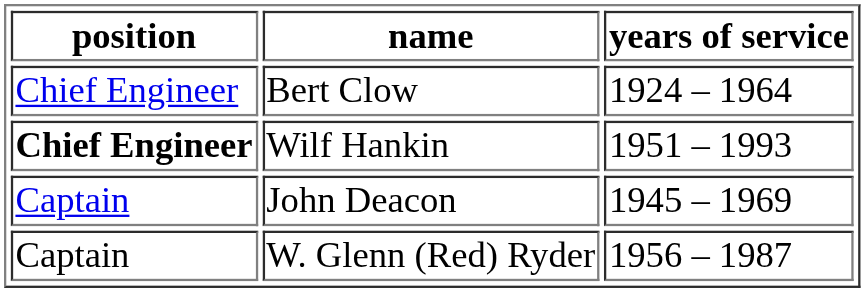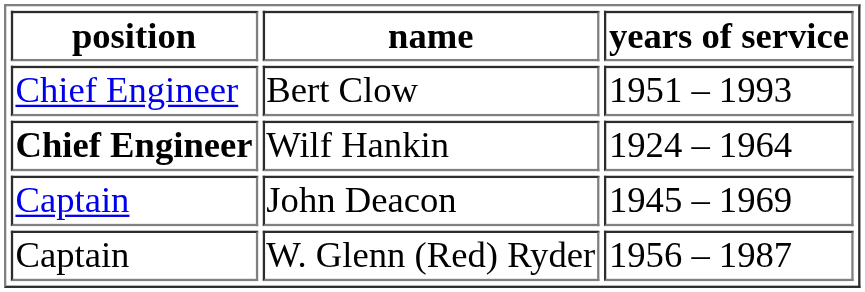Bert Clow | years of service: 1924 – 1964 -> 1951 – 1993
Wilf Hankin | years of service: 1951 – 1993 -> 1924 – 1964
